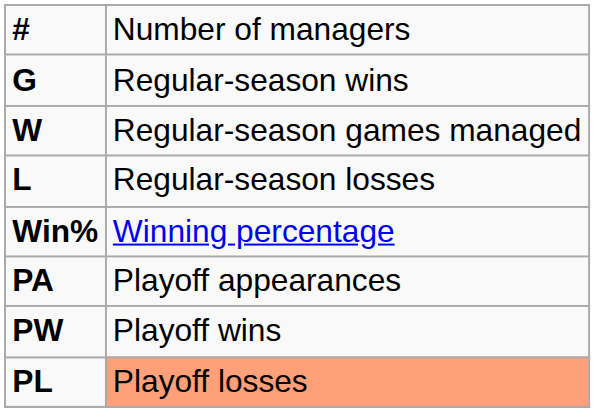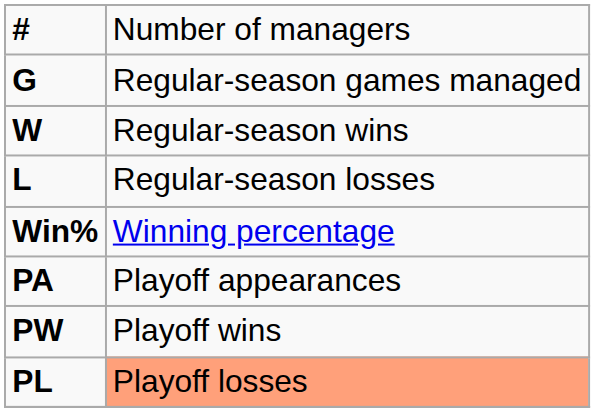G | column 2: Regular-season wins -> Regular-season games managed
W | column 2: Regular-season games managed -> Regular-season wins
